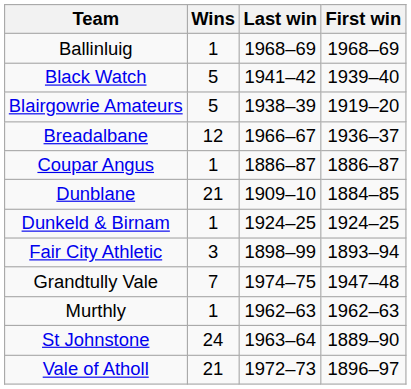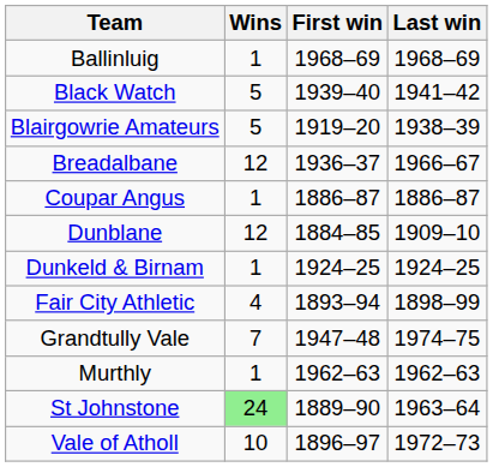columns swapped: First win <-> Last win
Dunblane | Wins: 21 -> 12
Fair City Athletic | Wins: 3 -> 4
St Johnstone | Wins: no background -> lightgreen background
Vale of Atholl | Wins: 21 -> 10
